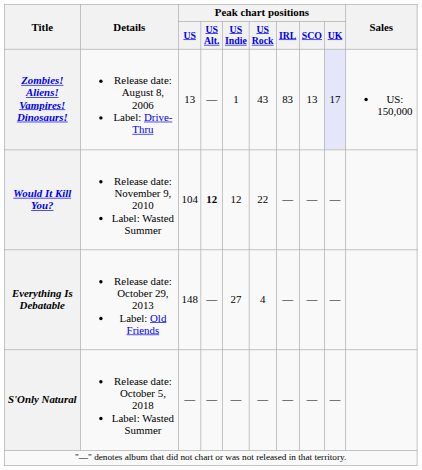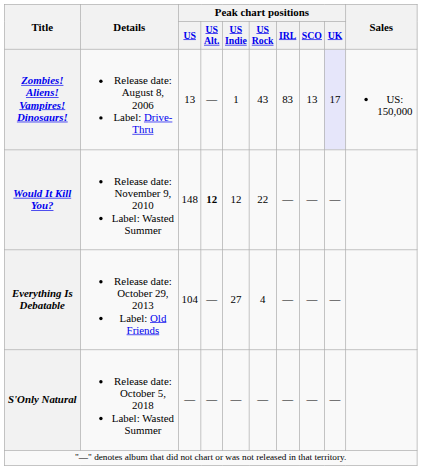Would It Kill You? | Peak chart positions / US: 104 -> 148
Everything Is Debatable | Peak chart positions / US: 148 -> 104
